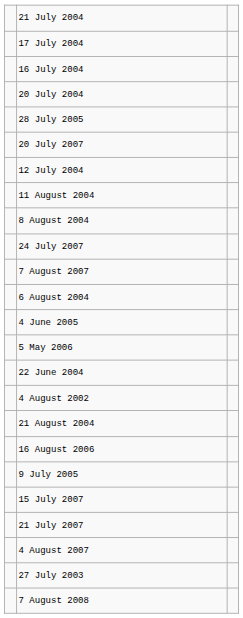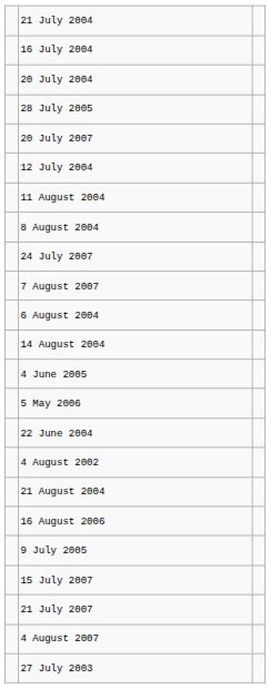- row: 17 July 2004
+ row: 14 August 2004
- row: 7 August 2008
